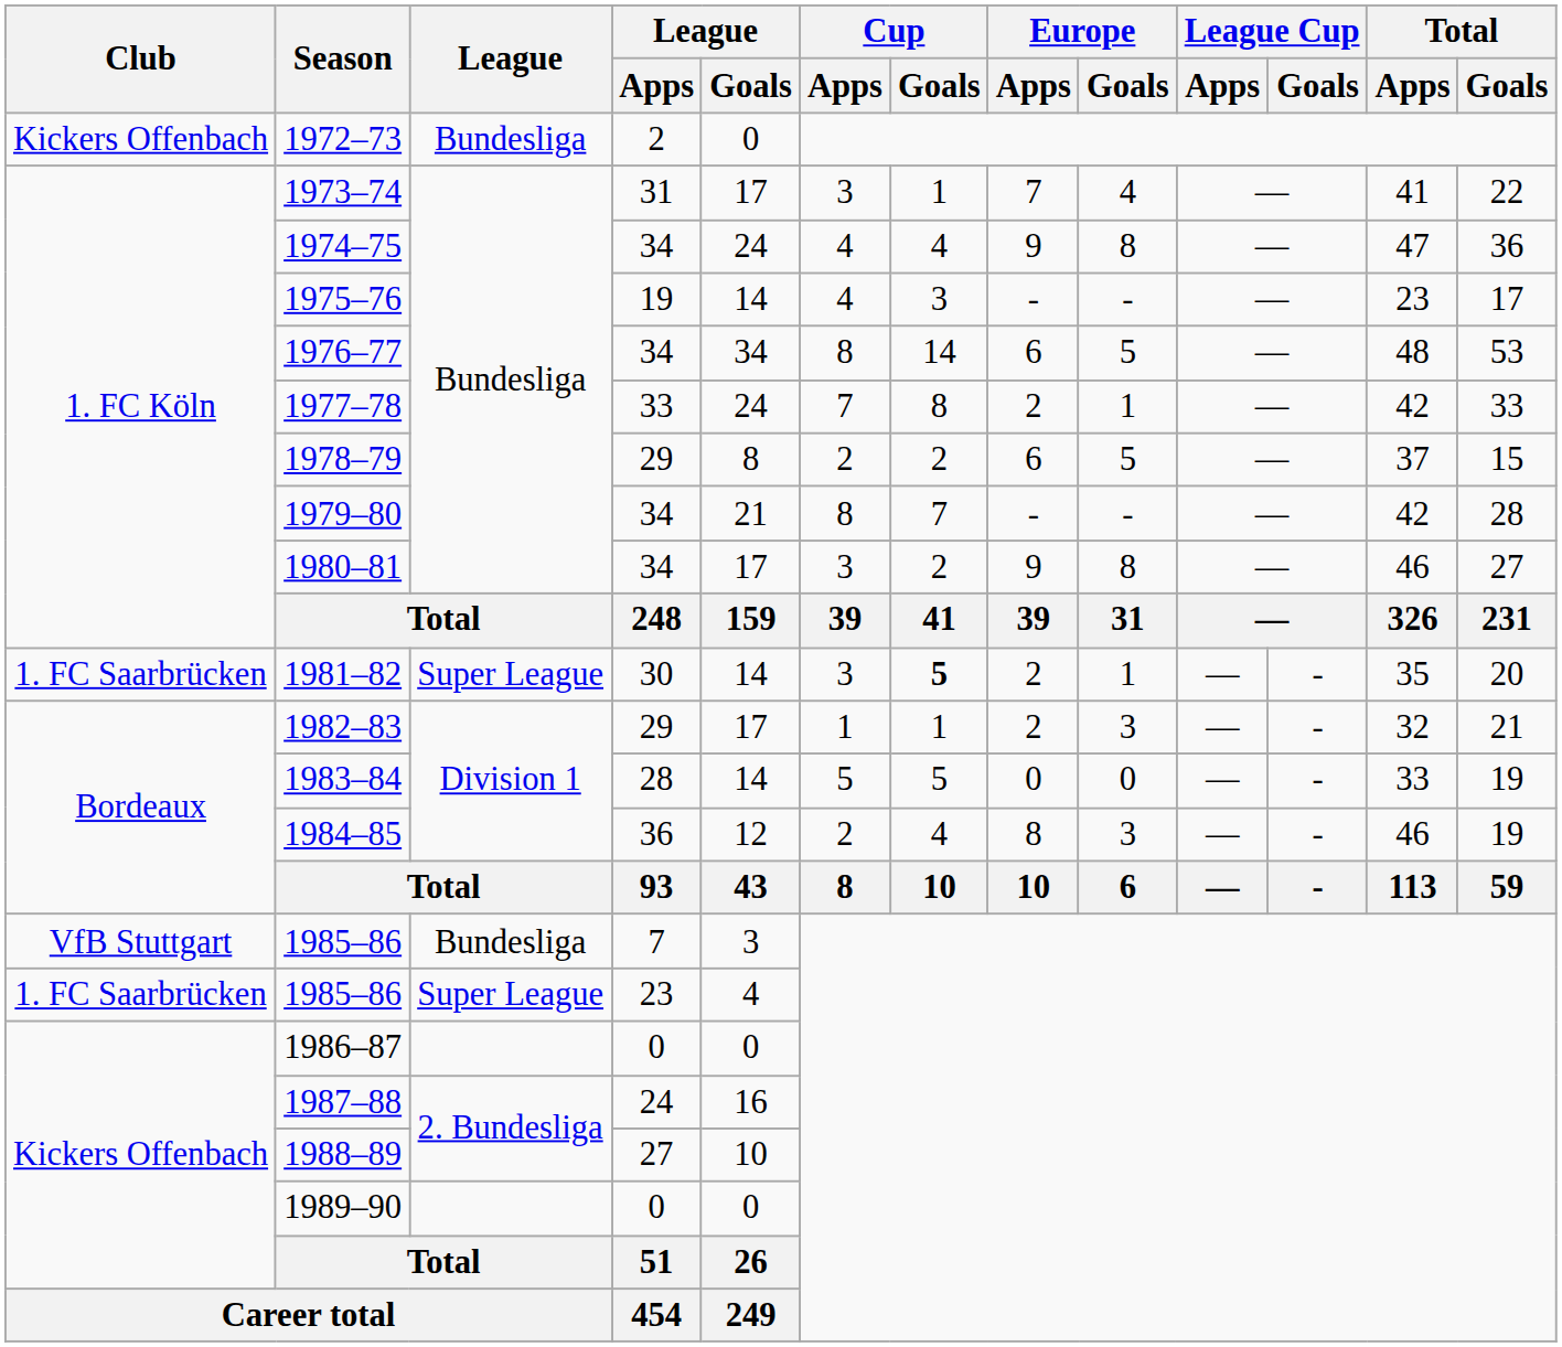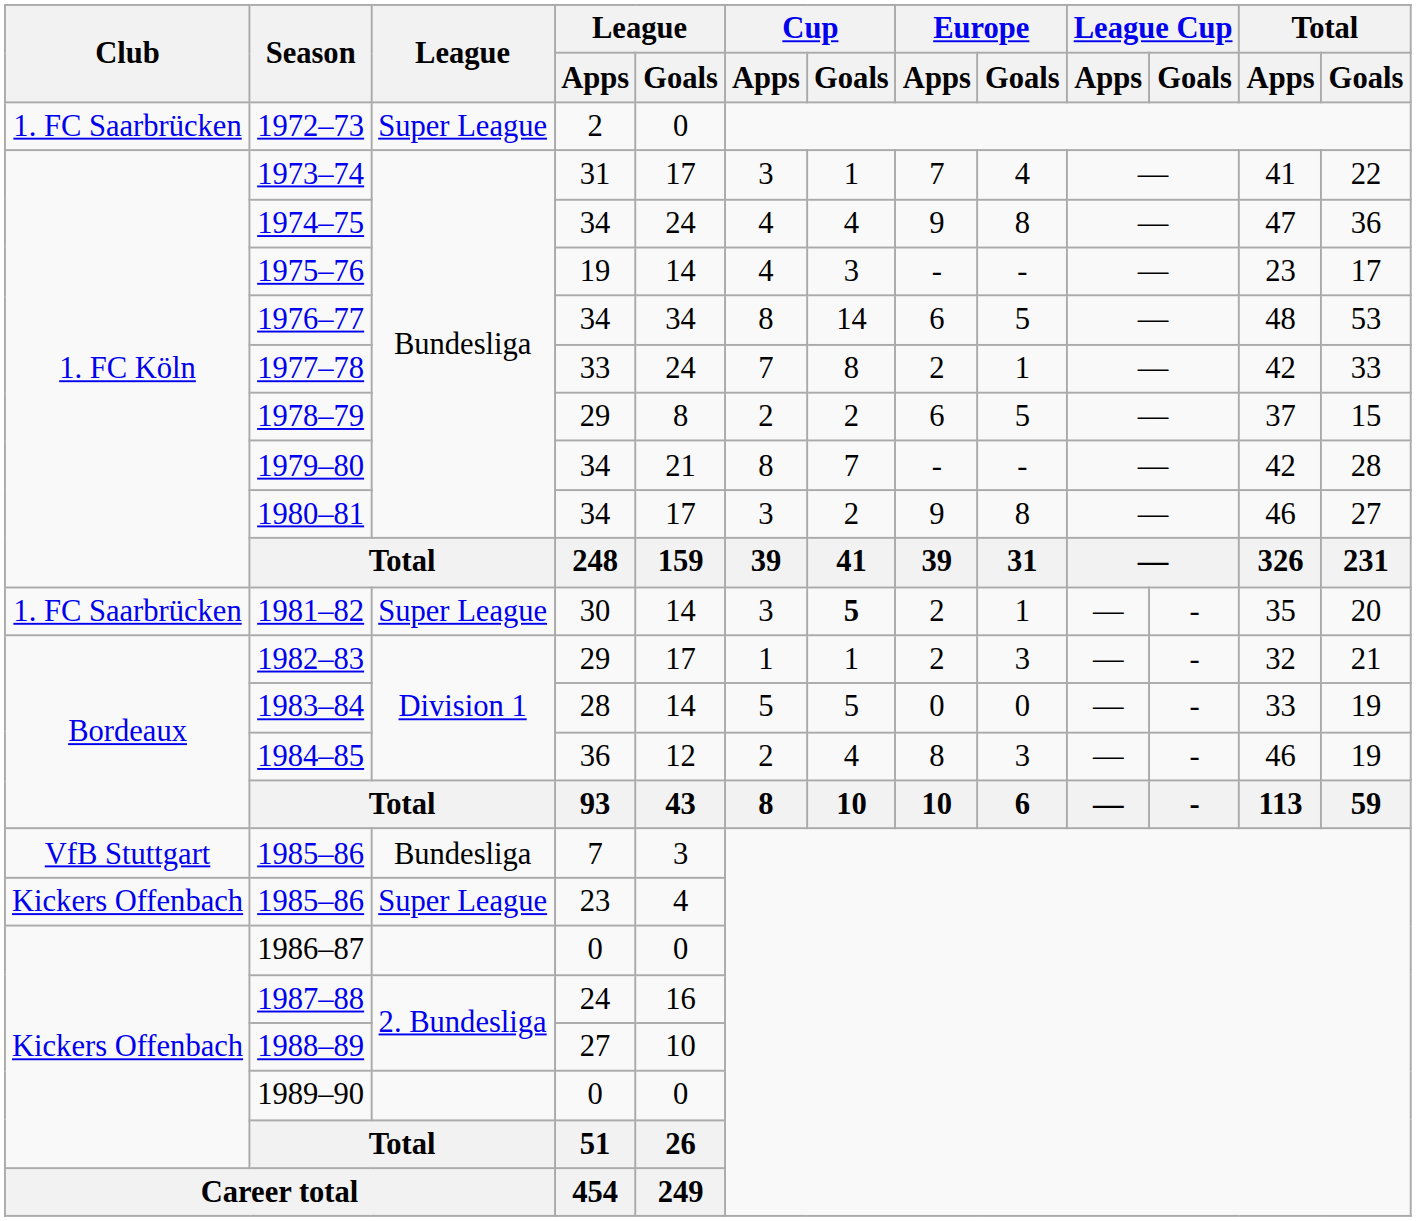1972–73 | Club: Kickers Offenbach -> 1. FC Saarbrücken
1972–73 | League: Bundesliga -> Super League
1985–86 / 23 | Club: 1. FC Saarbrücken -> Kickers Offenbach
